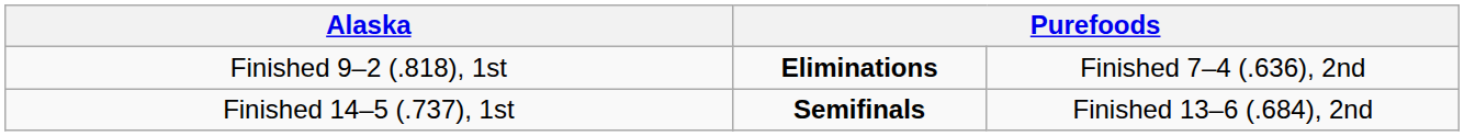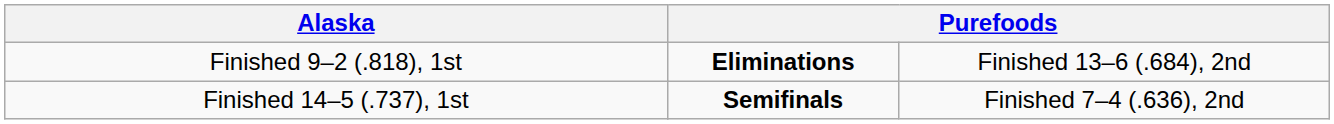Finished 9–2 (.818), 1st | column 4: Finished 7–4 (.636), 2nd -> Finished 13–6 (.684), 2nd
Finished 14–5 (.737), 1st | column 4: Finished 13–6 (.684), 2nd -> Finished 7–4 (.636), 2nd
